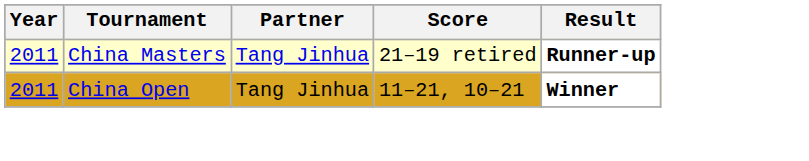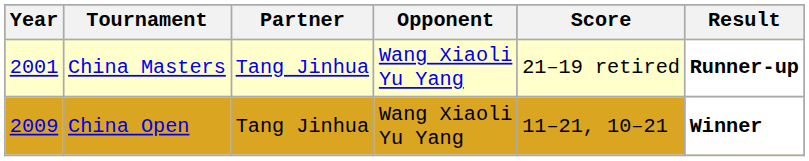+ column: Opponent | Wang Xiaoli Yu Yang | Wang Xiaoli Yu Yang
China Masters | Year: 2011 -> 2001
China Open | Year: 2011 -> 2009
